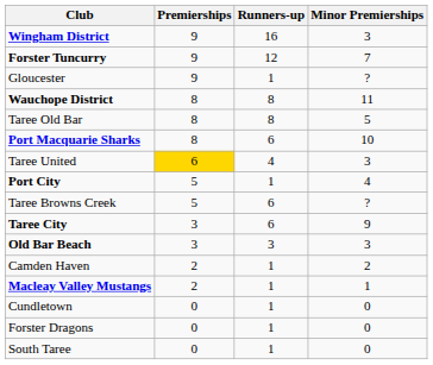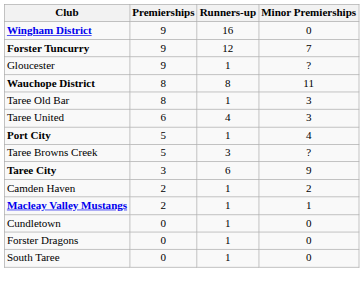Wingham District | Minor Premierships: 3 -> 0
Taree Old Bar | Runners-up: 8 -> 1
Taree Old Bar | Minor Premierships: 5 -> 3
- row: Port Macquarie Sharks | 8 | 6 | 10
Taree United | Premierships: gold background -> no background
Taree Browns Creek | Runners-up: 6 -> 3
- row: Old Bar Beach | 3 | 3 | 3
